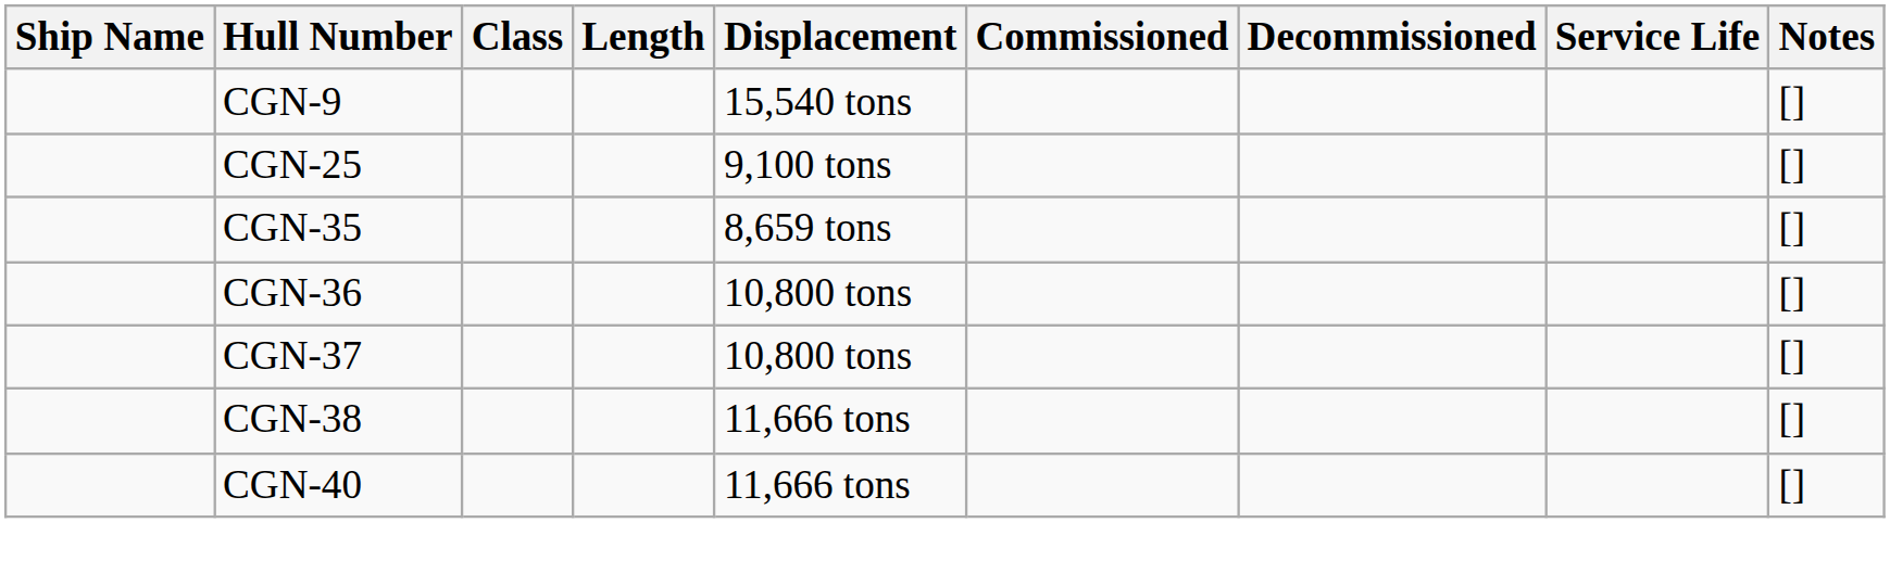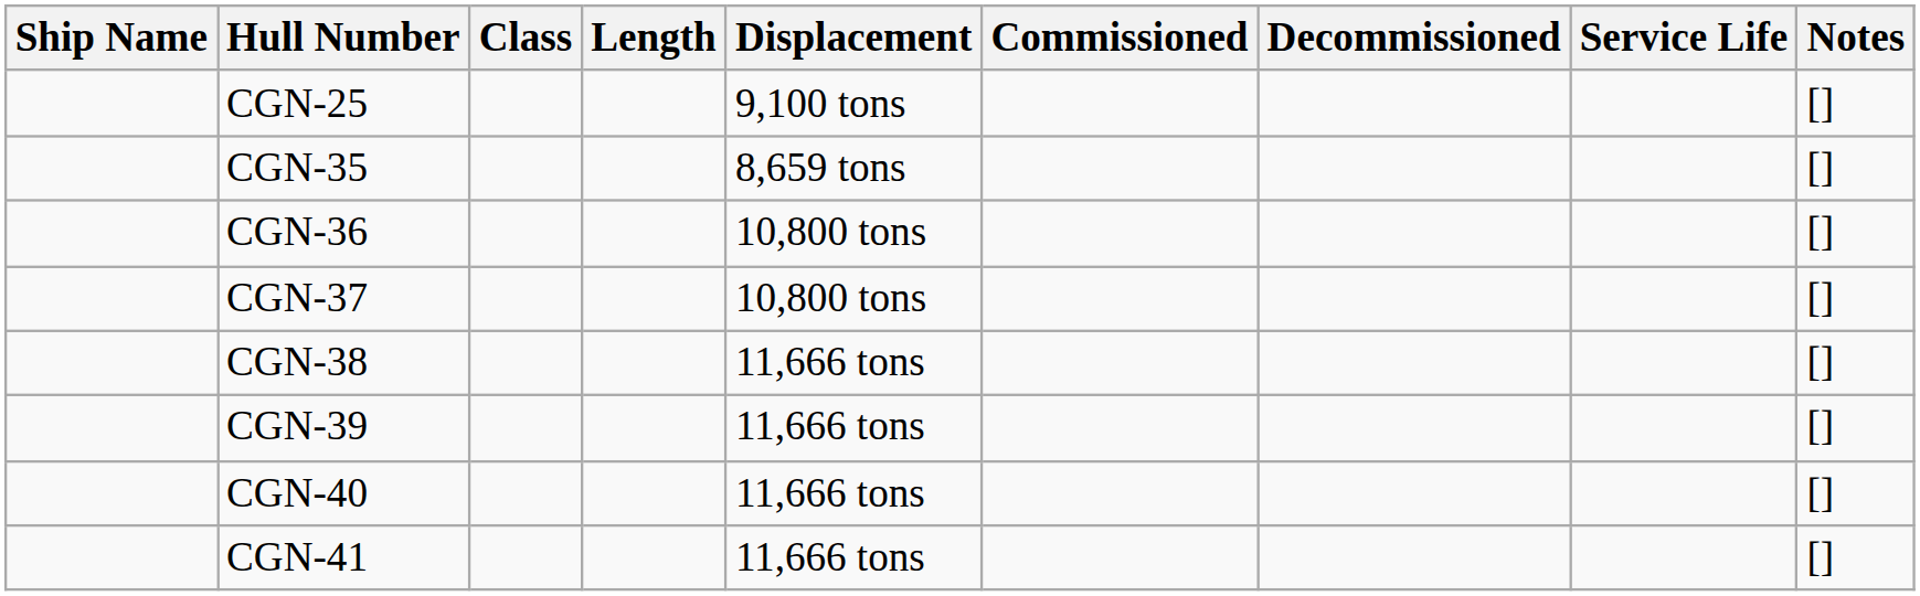- row: CGN-9 | 15,540 tons | []
+ row: CGN-39 | 11,666 tons | []
+ row: CGN-41 | 11,666 tons | []
